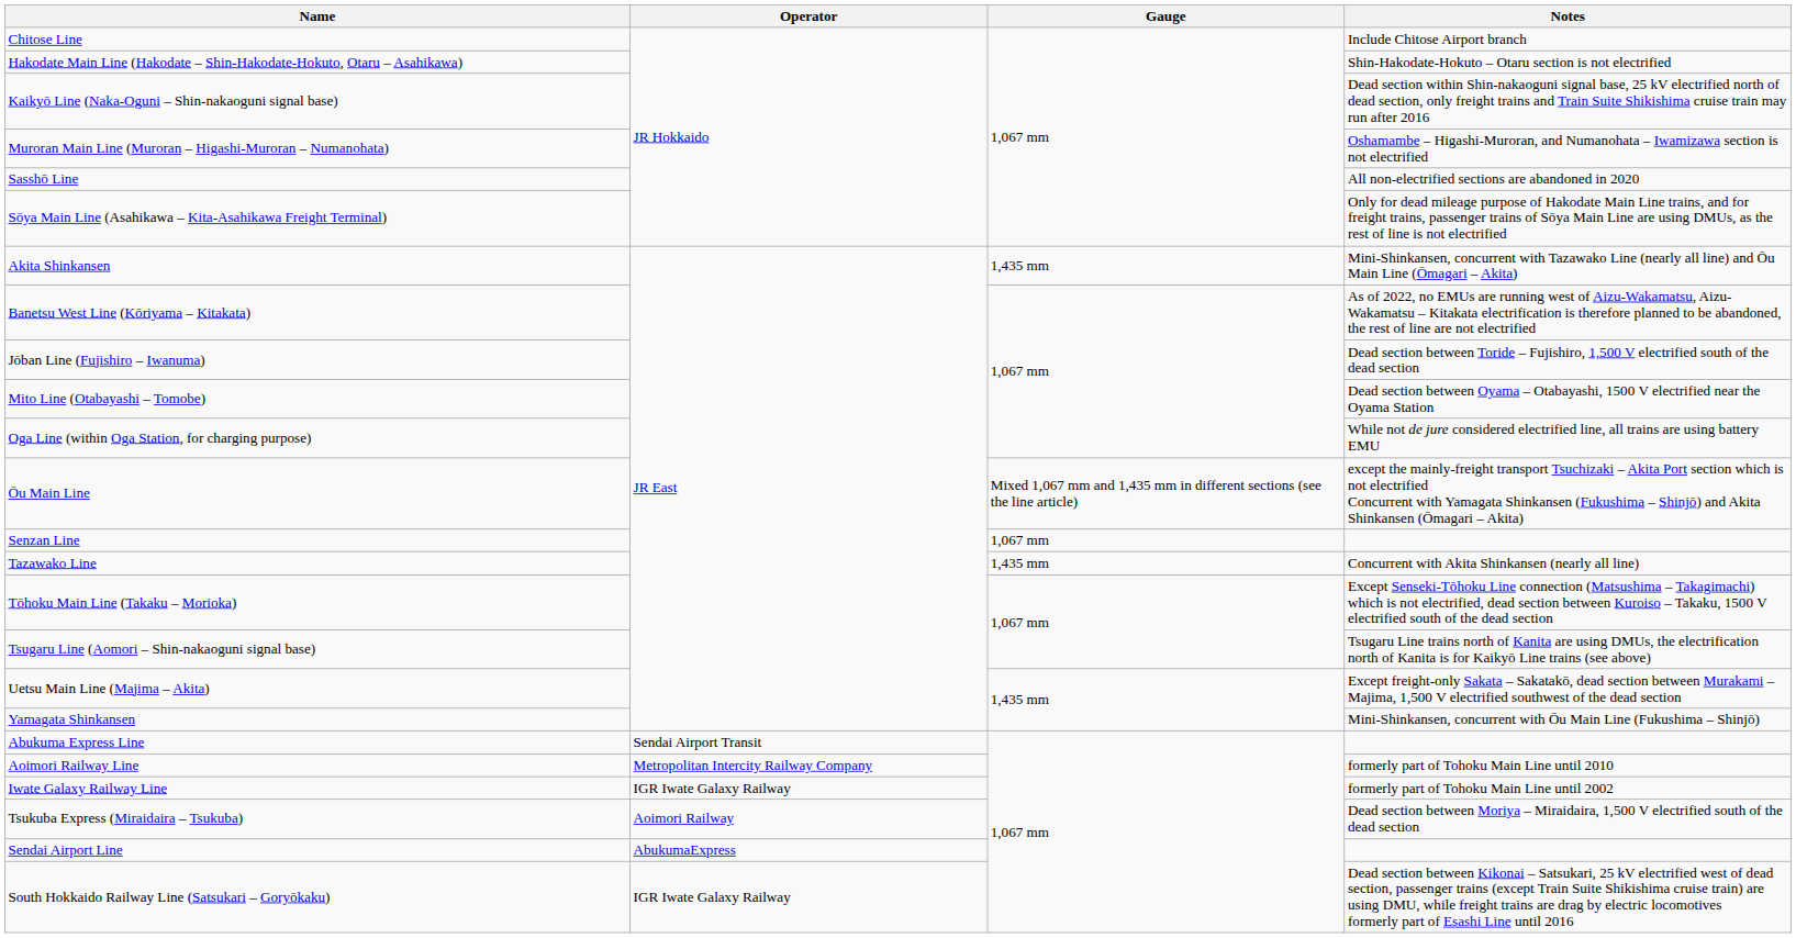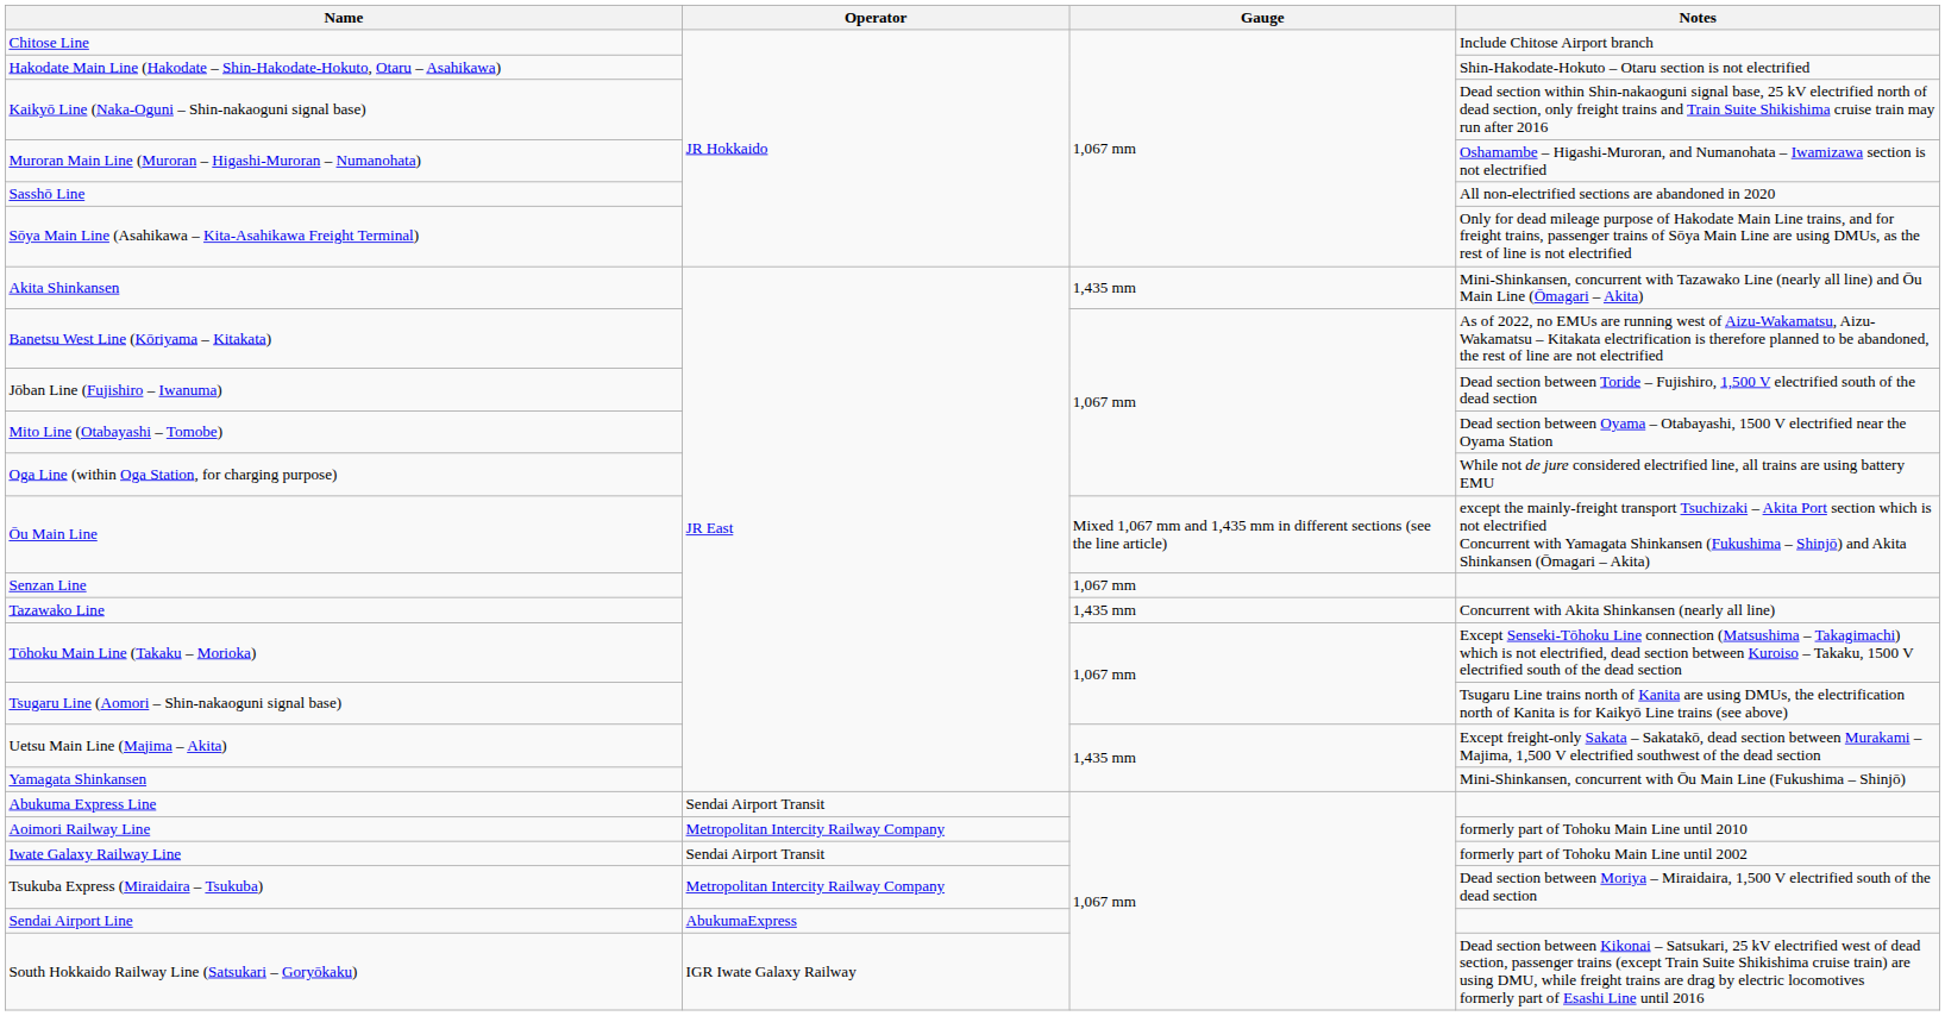Iwate Galaxy Railway Line | Operator: IGR Iwate Galaxy Railway -> Sendai Airport Transit
Tsukuba Express (Miraidaira – Tsukuba) | Operator: Aoimori Railway -> Metropolitan Intercity Railway Company
